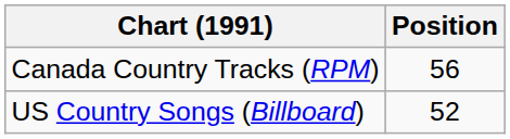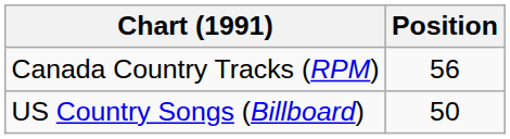US Country Songs (Billboard) | Position: 52 -> 50
